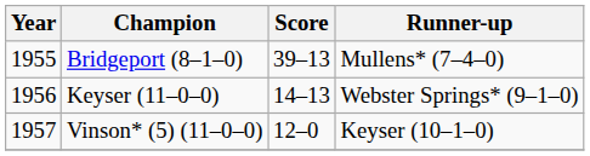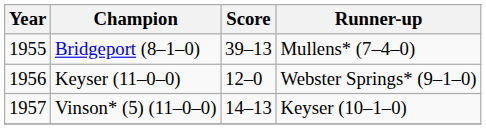Keyser (11–0–0) | Score: 14–13 -> 12–0
Vinson* (5) (11–0–0) | Score: 12–0 -> 14–13
